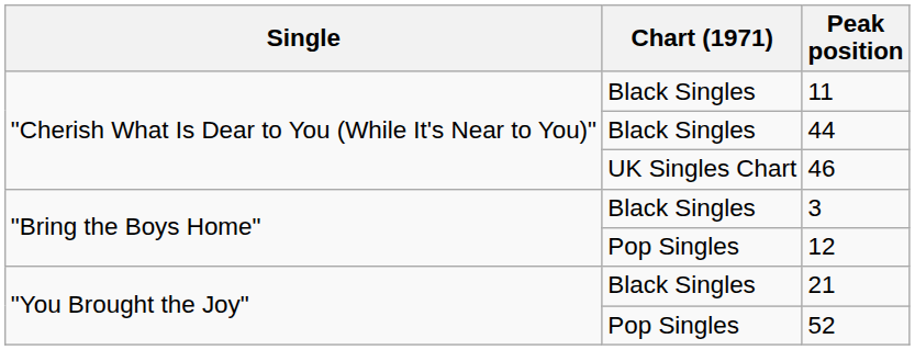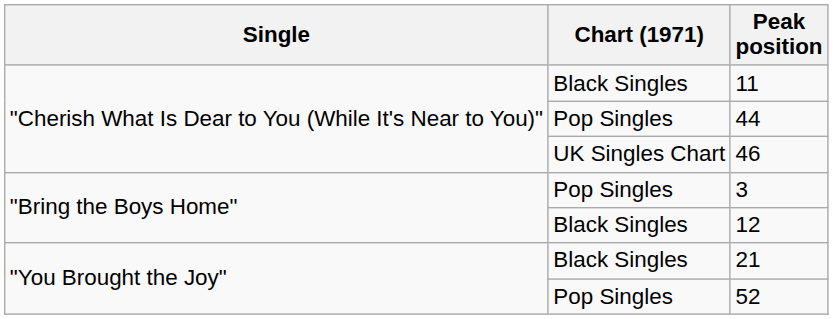44 | Chart (1971): Black Singles -> Pop Singles
3 | Chart (1971): Black Singles -> Pop Singles
12 | Chart (1971): Pop Singles -> Black Singles
